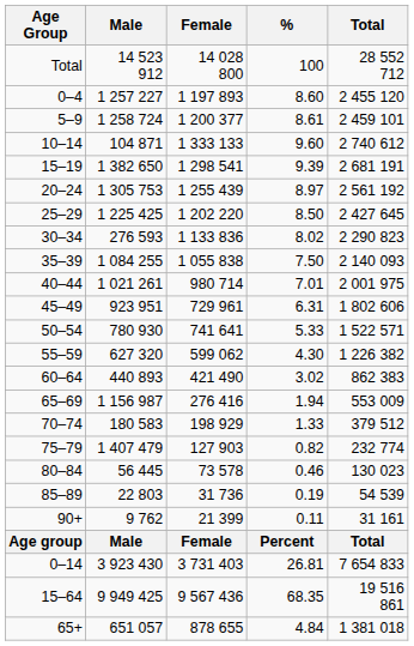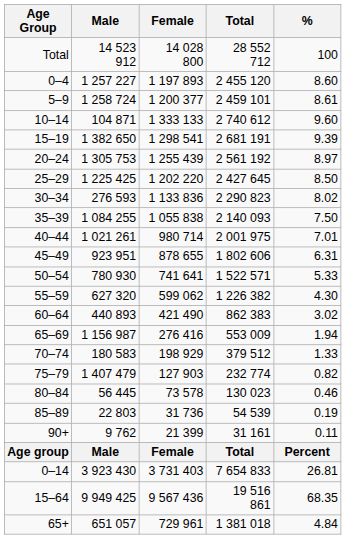columns swapped: Total <-> %
45–49 | Female: 729 961 -> 878 655
65+ | Female: 878 655 -> 729 961
